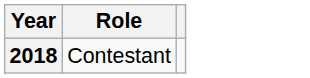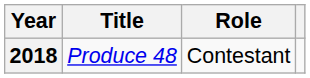+ column: Title | Produce 48
